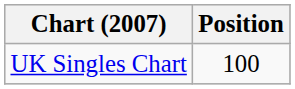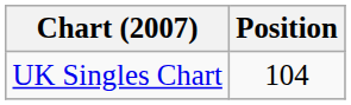UK Singles Chart | Position: 100 -> 104
